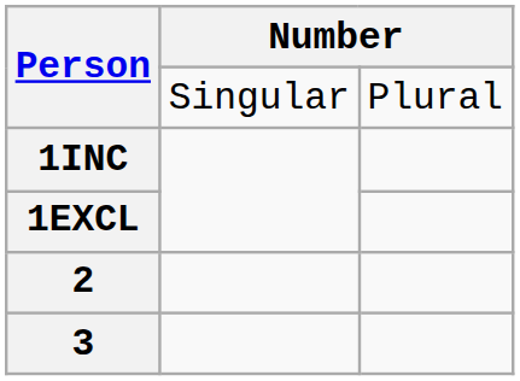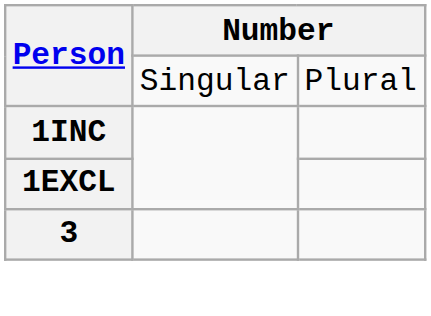- row: 2
